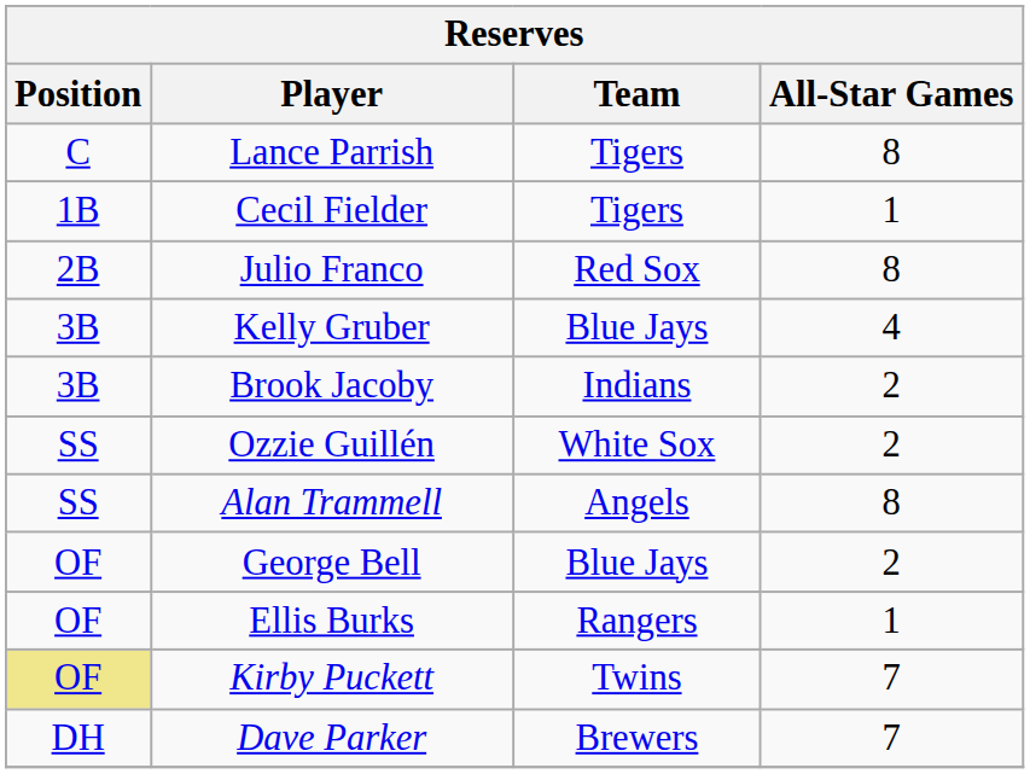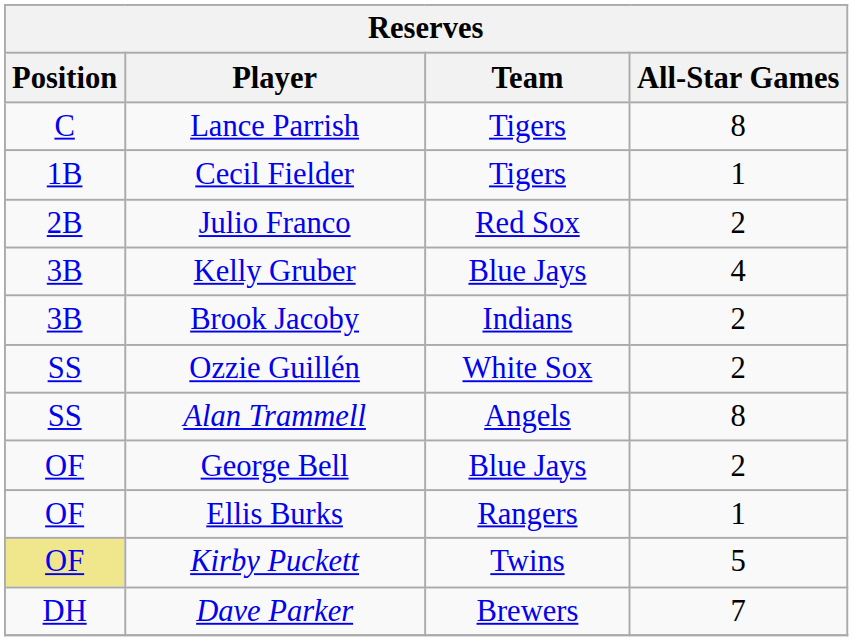Julio Franco | All-Star Games: 8 -> 2
Kirby Puckett | All-Star Games: 7 -> 5
